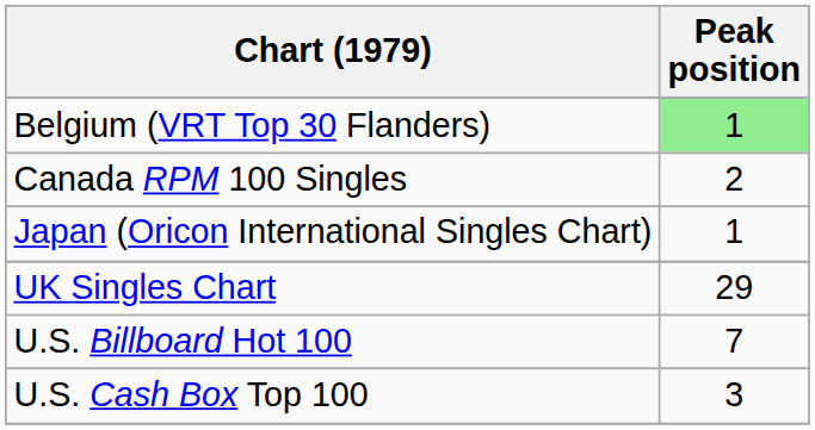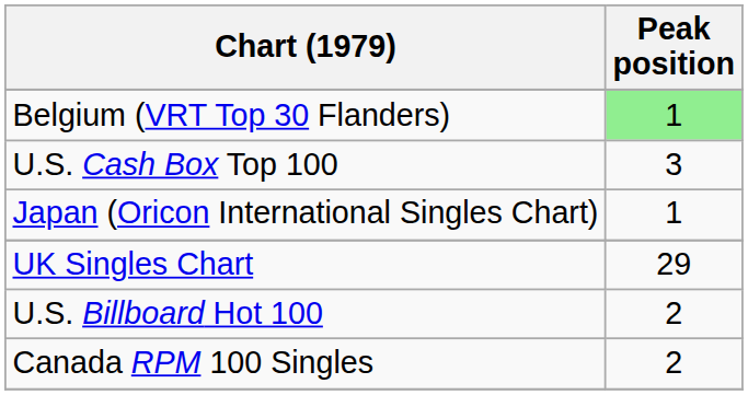rows swapped: Canada RPM 100 Singles <-> U.S. Cash Box Top 100
U.S. Billboard Hot 100 | Peak position: 7 -> 2
